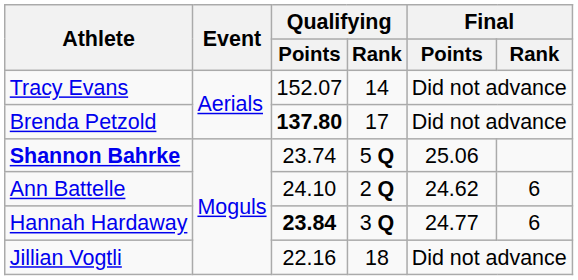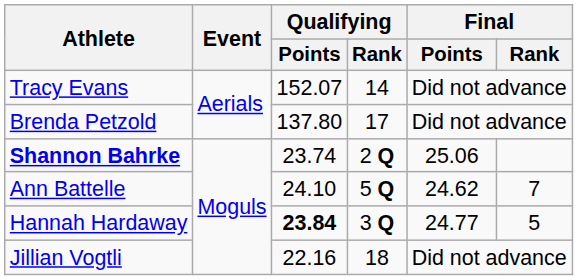Brenda Petzold | Qualifying / Points: bold -> normal
Shannon Bahrke | Qualifying / Rank: 5 Q -> 2 Q
Ann Battelle | Qualifying / Rank: 2 Q -> 5 Q
Ann Battelle | Final / Rank: 6 -> 7
Hannah Hardaway | Final / Rank: 6 -> 5
